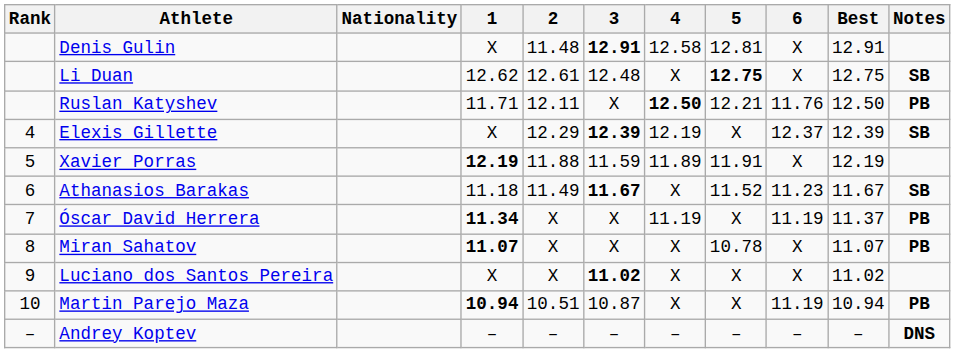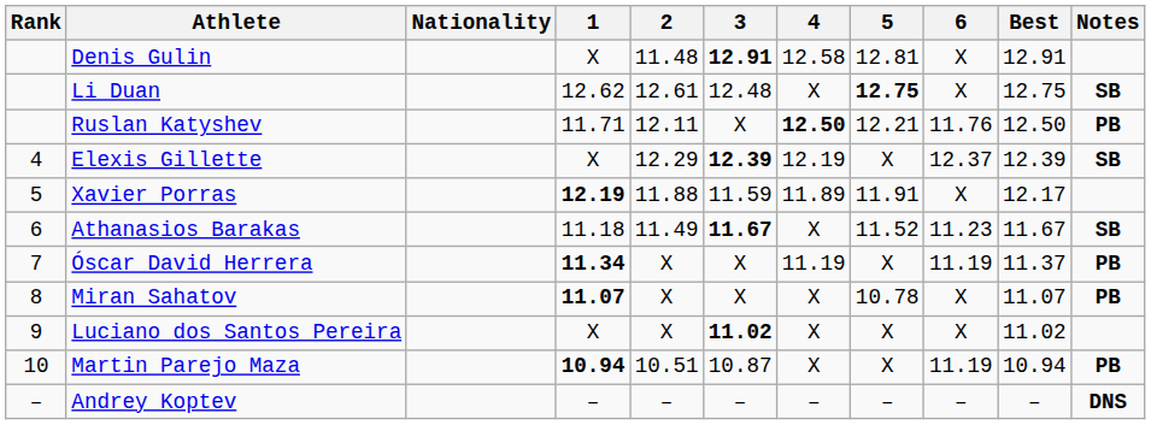Xavier Porras | Best: 12.19 -> 12.17
